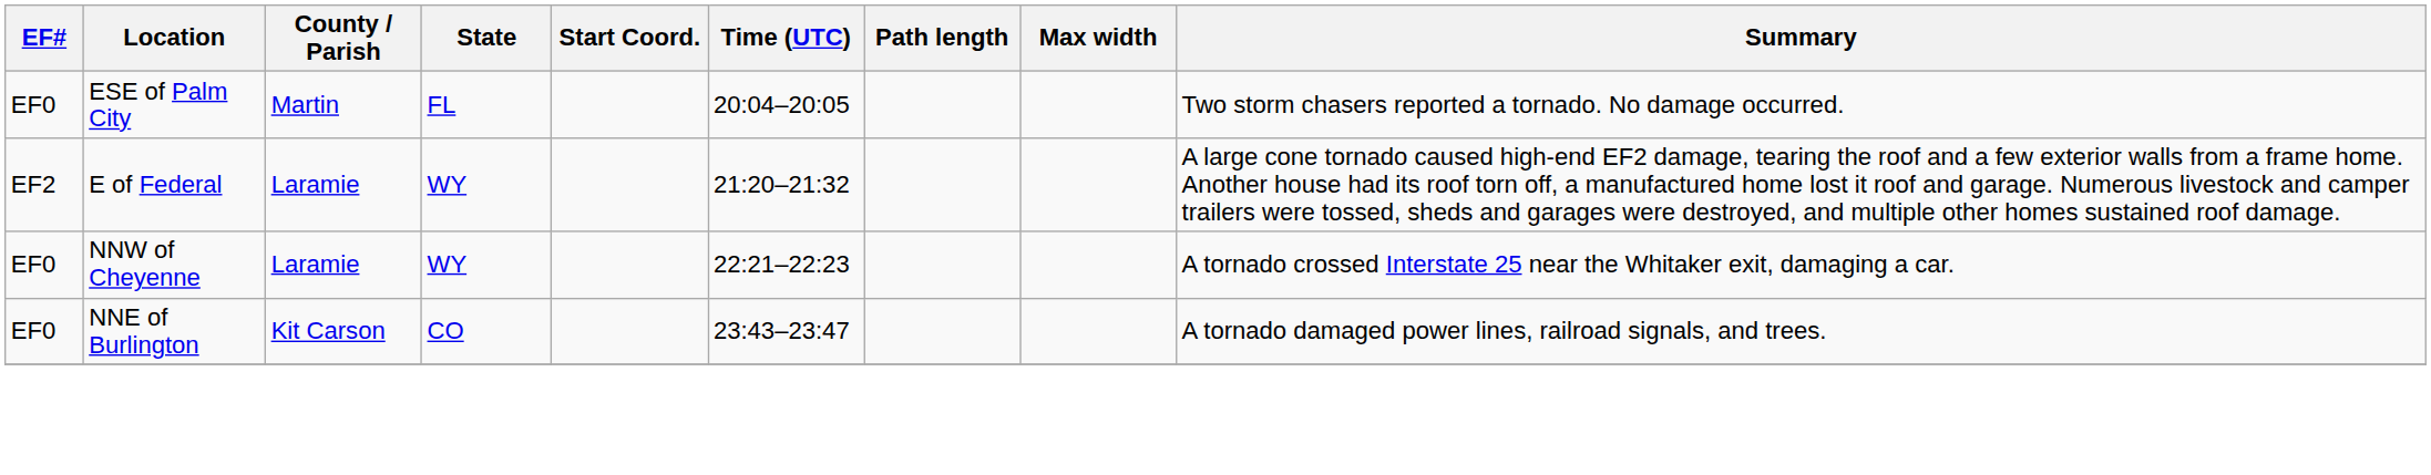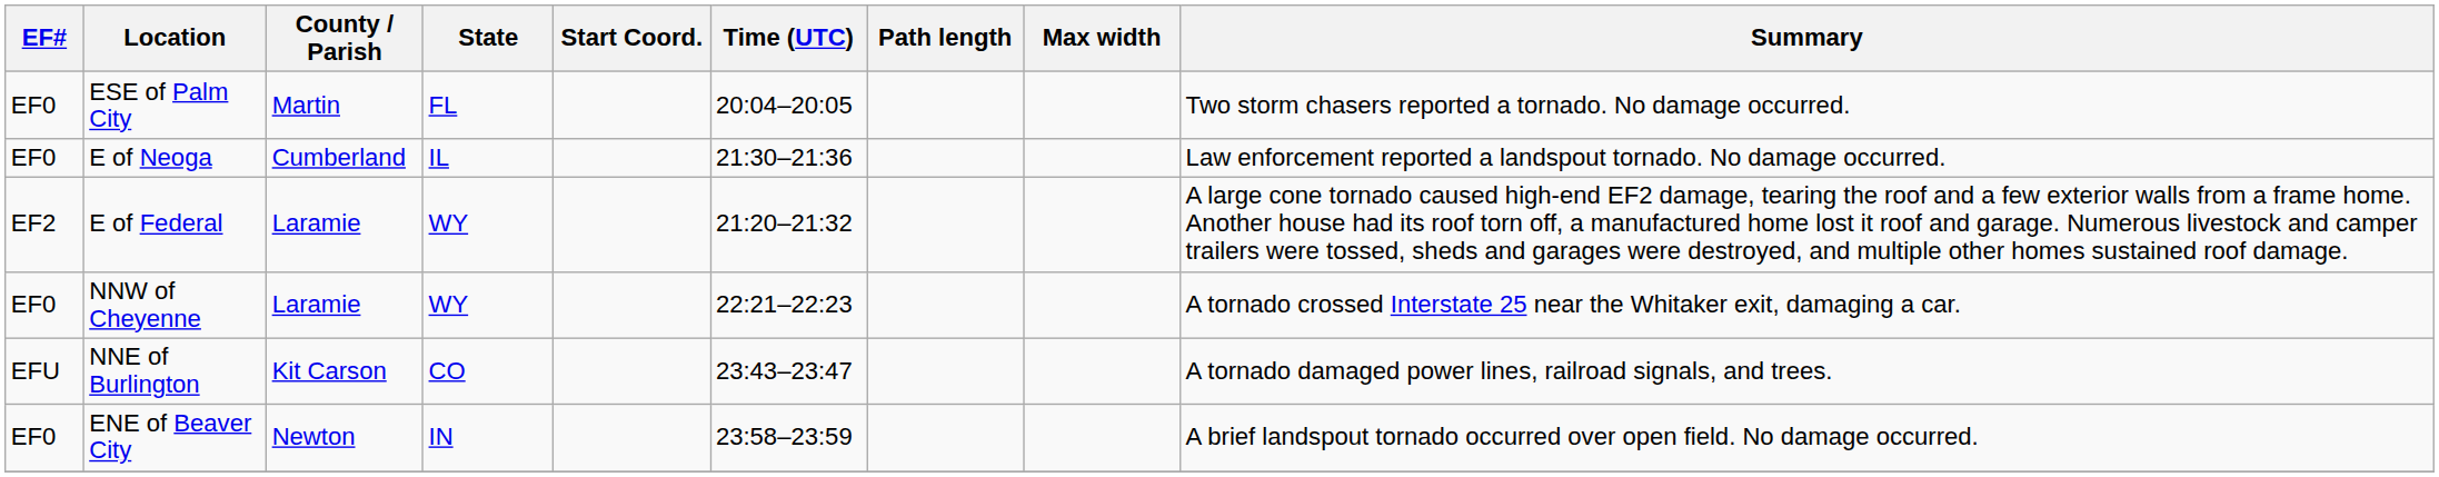+ row: EF0 | E of Neoga | Cumberland | IL | 21:30–21:36 | Law enforcement reported a landspout tornado. No damage occurred.
NNE of Burlington | EF#: EF0 -> EFU
+ row: EF0 | ENE of Beaver City | Newton | IN | 23:58–23:59 | A brief landspout tornado occurred over open field. No damage occurred.
